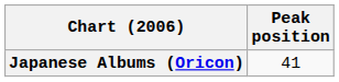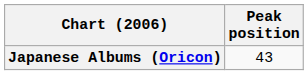Japanese Albums (Oricon) | Peak position: 41 -> 43
